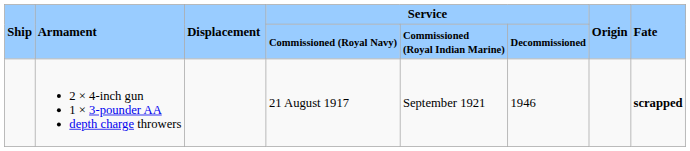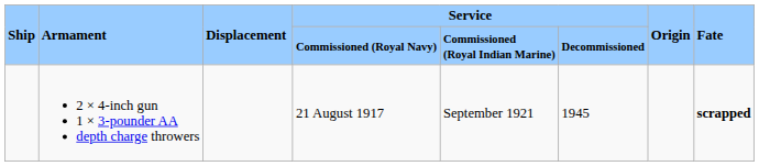2 × 4-inch gun 1 × 3-pounder AA depth charge throwers | Service / Decommissioned: 1946 -> 1945
